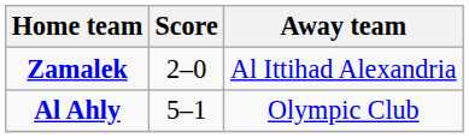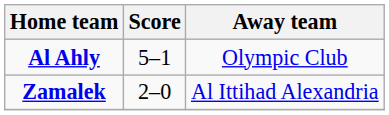rows swapped: Zamalek <-> Al Ahly
